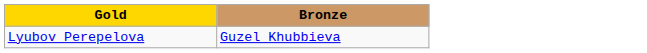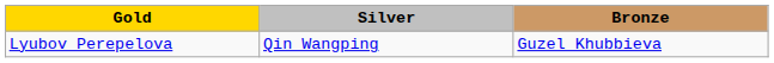+ column: Silver | Qin Wangping
